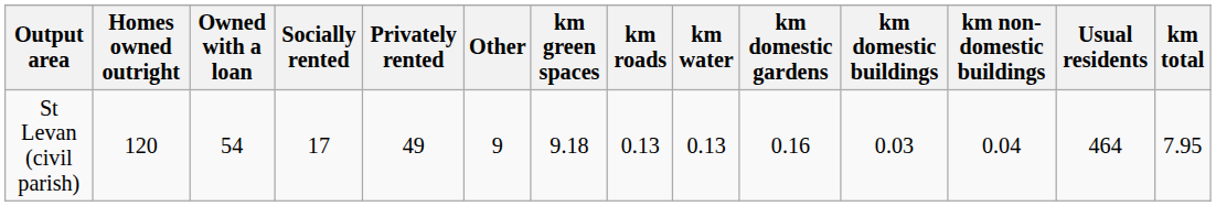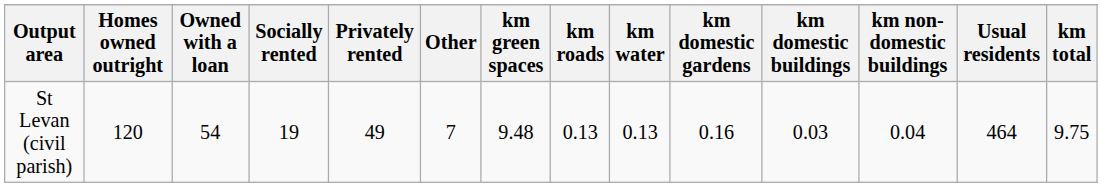St Levan (civil parish) | Socially rented: 17 -> 19
St Levan (civil parish) | Other: 9 -> 7
St Levan (civil parish) | km green spaces: 9.18 -> 9.48
St Levan (civil parish) | km total: 7.95 -> 9.75
